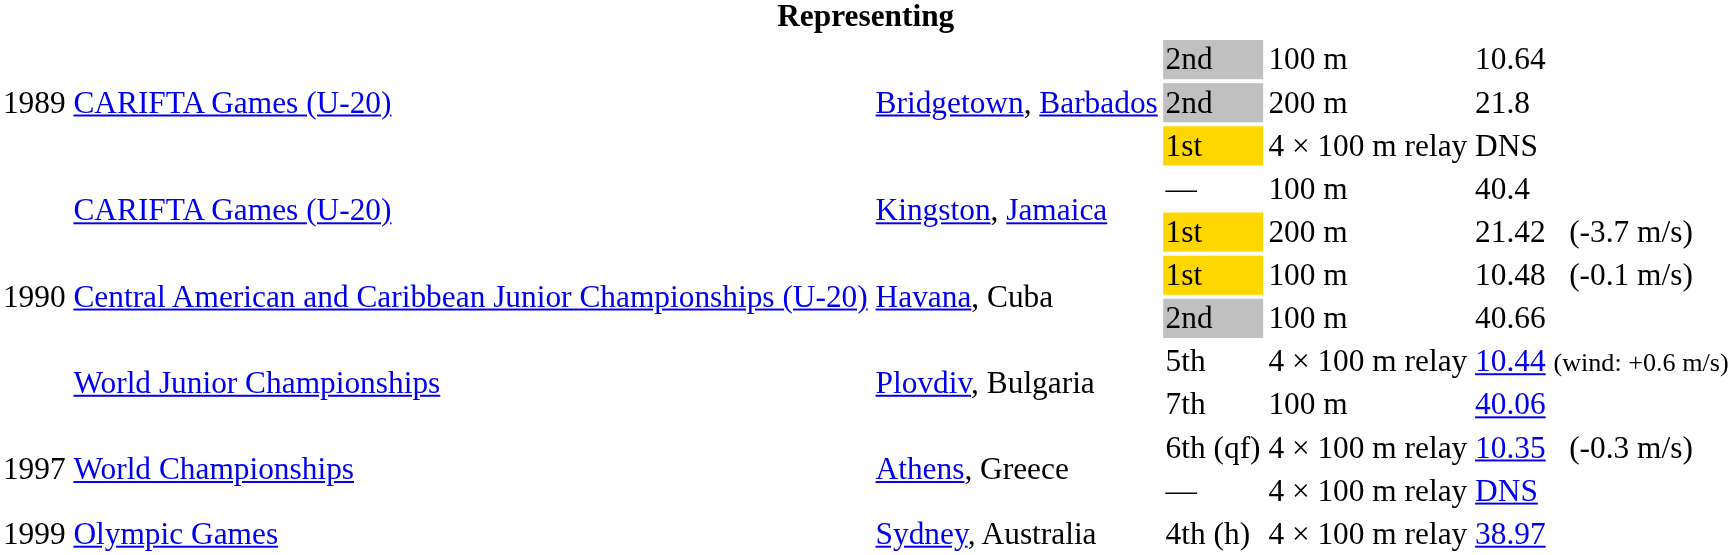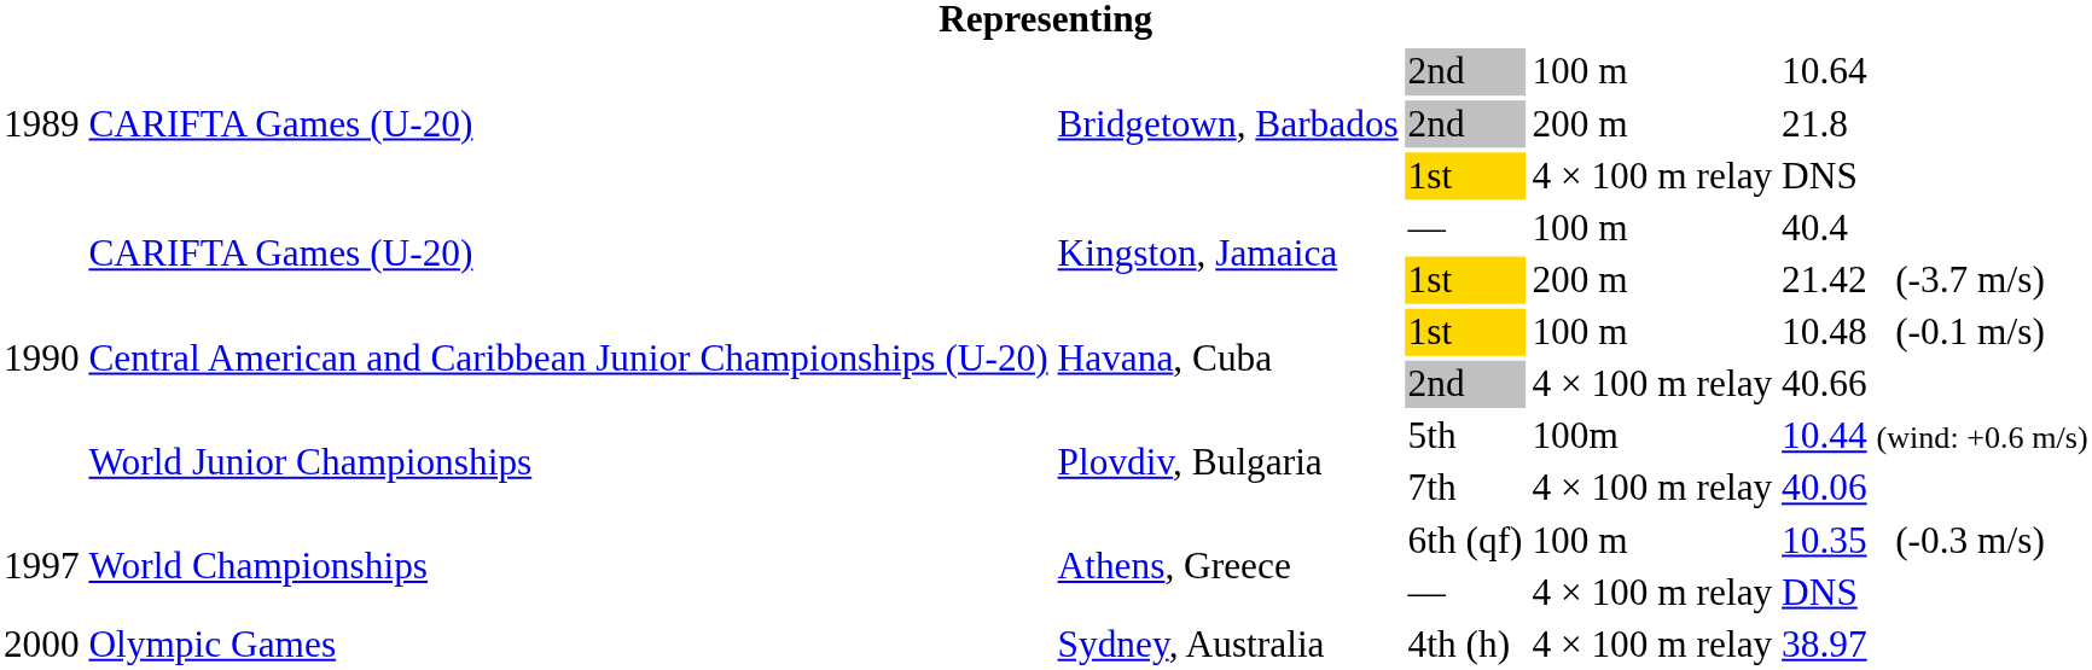Havana, Cuba / 2nd | column 5: 100 m -> 4 × 100 m relay
5th | column 5: 4 × 100 m relay -> 100m
7th | column 5: 100 m -> 4 × 100 m relay
6th (qf) | column 5: 4 × 100 m relay -> 100 m
4th (h) | column 1: 1999 -> 2000
